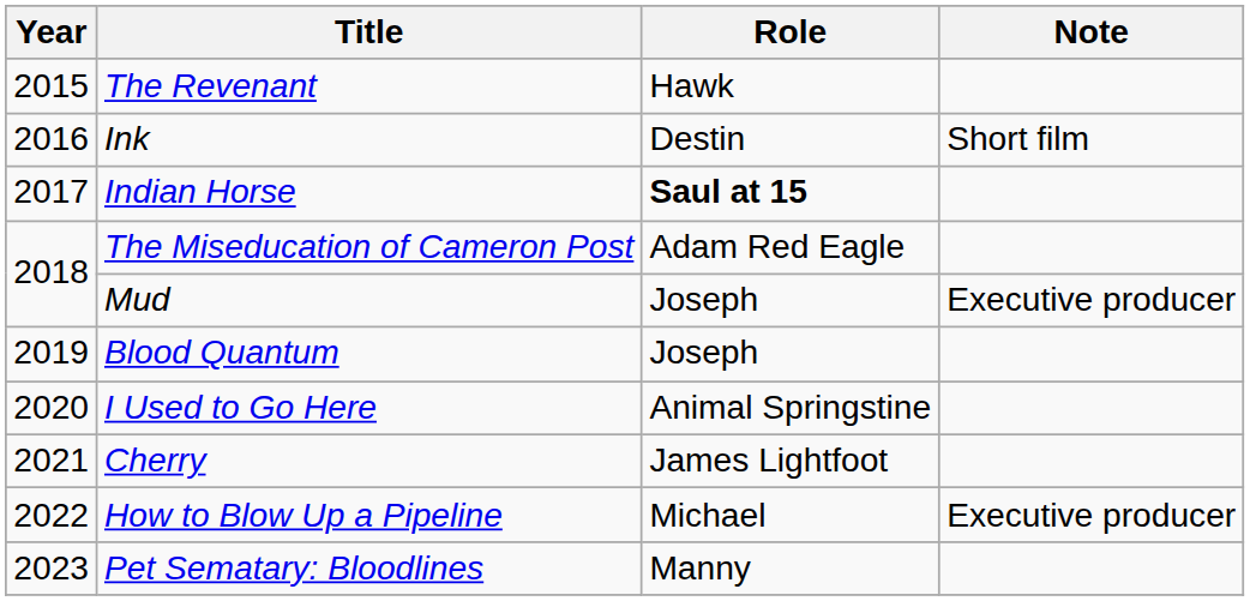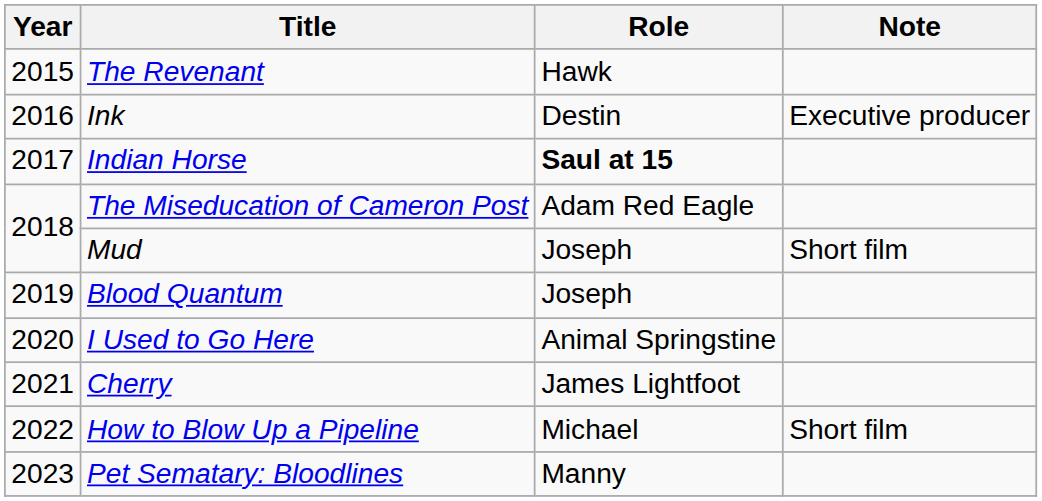Ink | Note: Short film -> Executive producer
Mud | Note: Executive producer -> Short film
How to Blow Up a Pipeline | Note: Executive producer -> Short film
